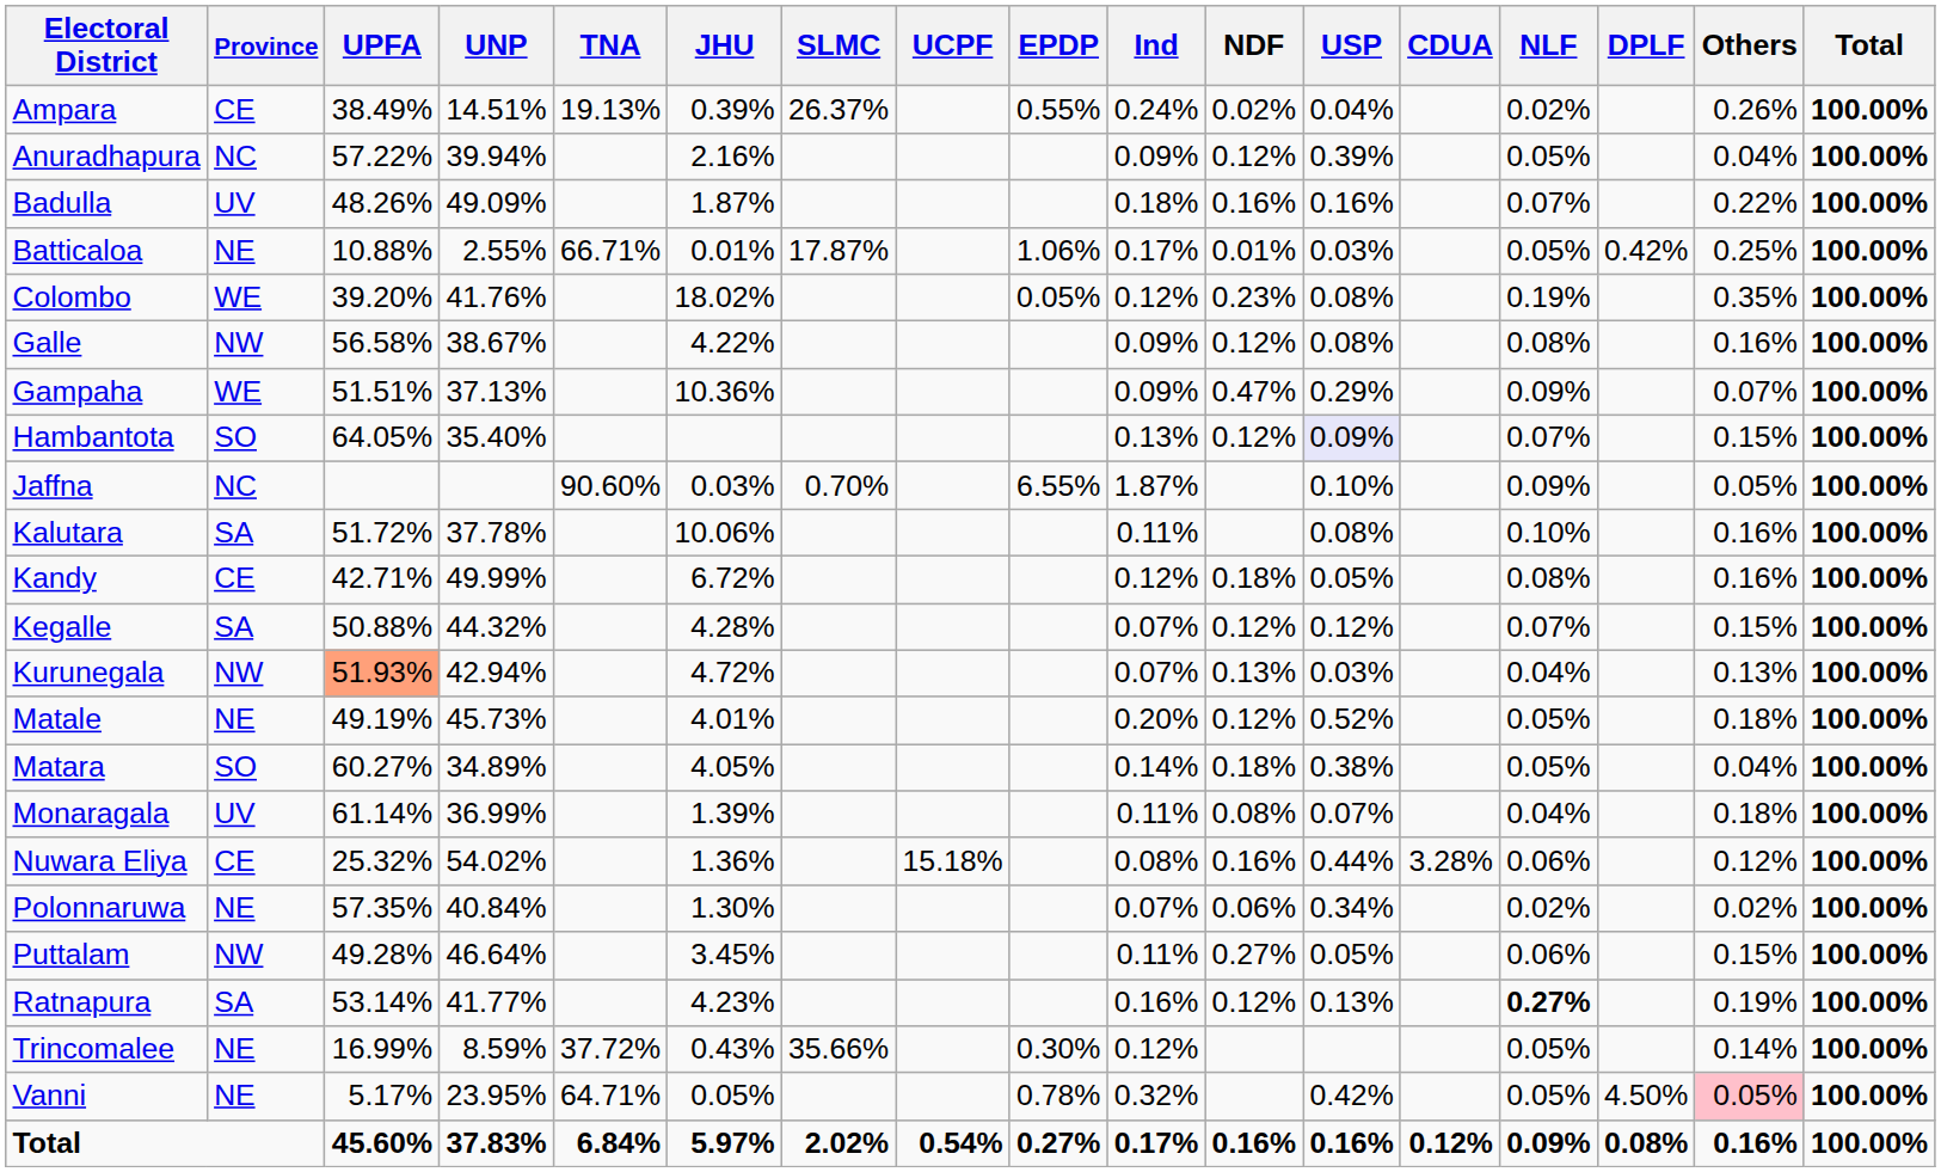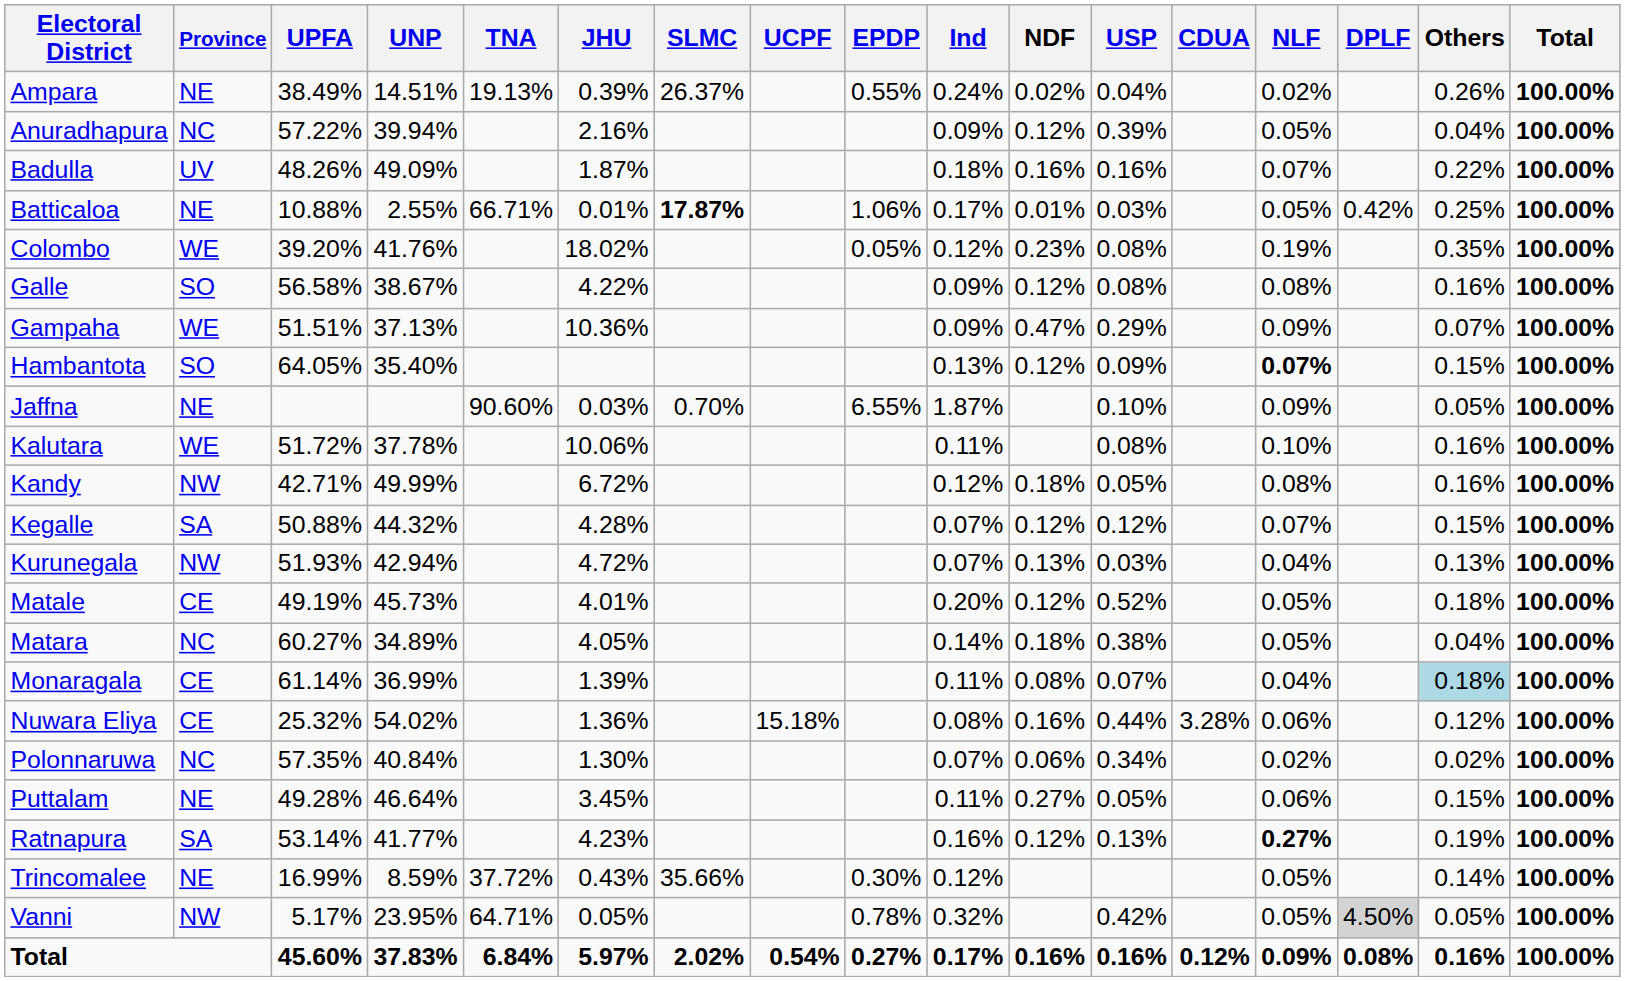Ampara | Province: CE -> NE
Batticaloa | SLMC: normal -> bold
Galle | Province: NW -> SO
Hambantota | USP: lavender background -> no background
Hambantota | NLF: normal -> bold
Jaffna | Province: NC -> NE
Kalutara | Province: SA -> WE
Kandy | Province: CE -> NW
Kurunegala | UPFA: lightsalmon background -> no background
Matale | Province: NE -> CE
Matara | Province: SO -> NC
Monaragala | Province: UV -> CE
Monaragala | Others: no background -> lightblue background
Polonnaruwa | Province: NE -> NC
Puttalam | Province: NW -> NE
Vanni | Province: NE -> NW
Vanni | DPLF: no background -> lightgrey background
Vanni | Others: pink background -> no background
